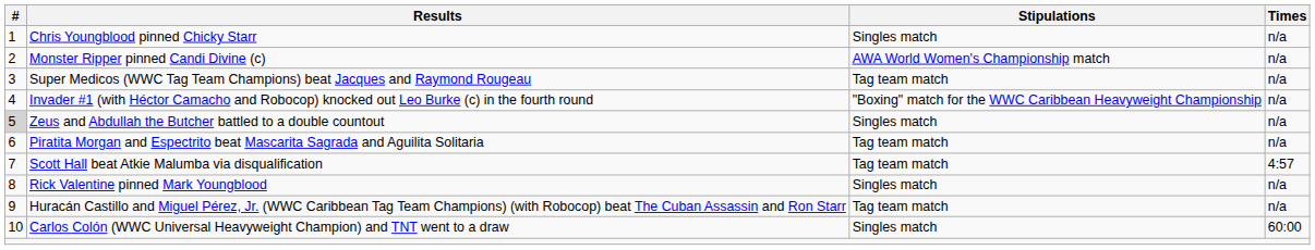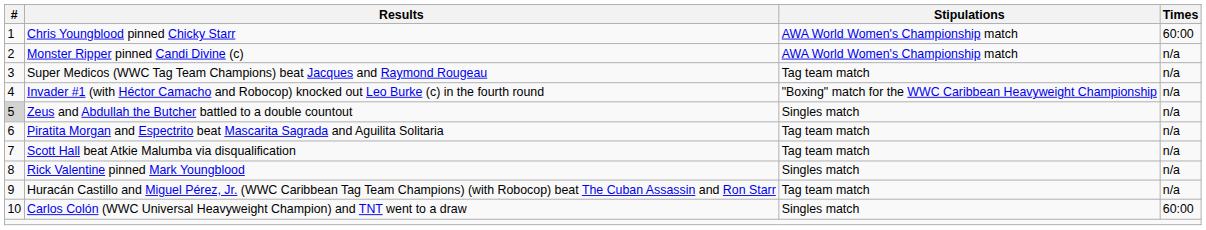Chris Youngblood pinned Chicky Starr | Stipulations: Singles match -> AWA World Women's Championship match
Chris Youngblood pinned Chicky Starr | Times: n/a -> 60:00
Scott Hall beat Atkie Malumba via disqualification | Times: 4:57 -> n/a
